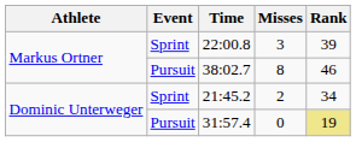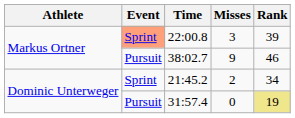22:00.8 | Event: no background -> lightsalmon background
38:02.7 | Misses: 8 -> 9
